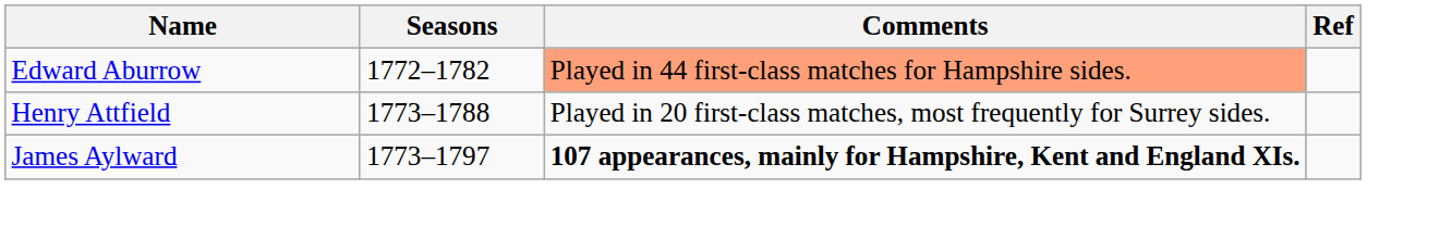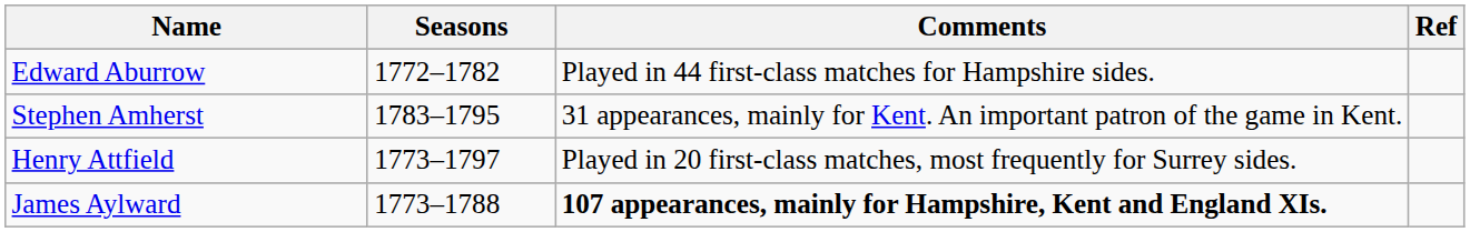Edward Aburrow | Comments: lightsalmon background -> no background
+ row: Stephen Amherst | 1783–1795 | 31 appearances, mainly for Kent. An important patron of the game in Kent.
Henry Attfield | Seasons: 1773–1788 -> 1773–1797
James Aylward | Seasons: 1773–1797 -> 1773–1788
